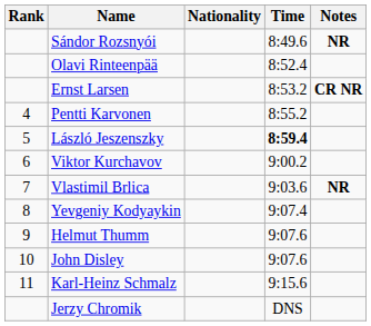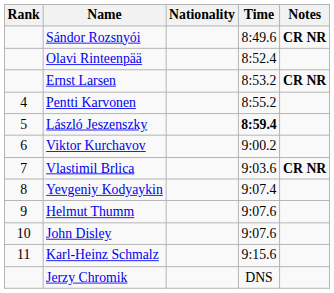Sándor Rozsnyói | Notes: NR -> CR NR
Vlastimil Brlica | Notes: NR -> CR NR
